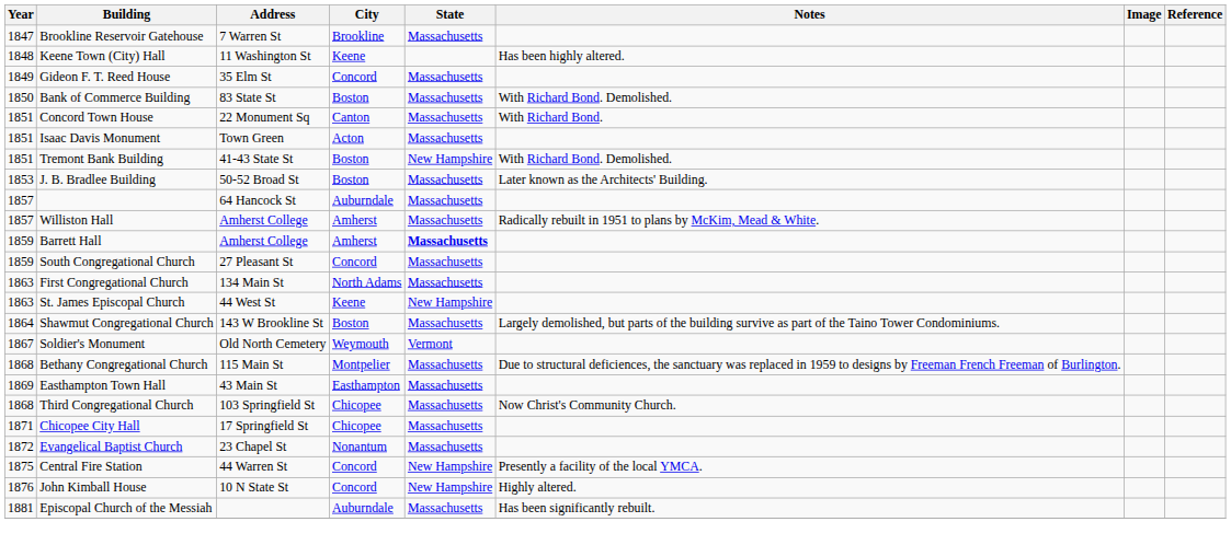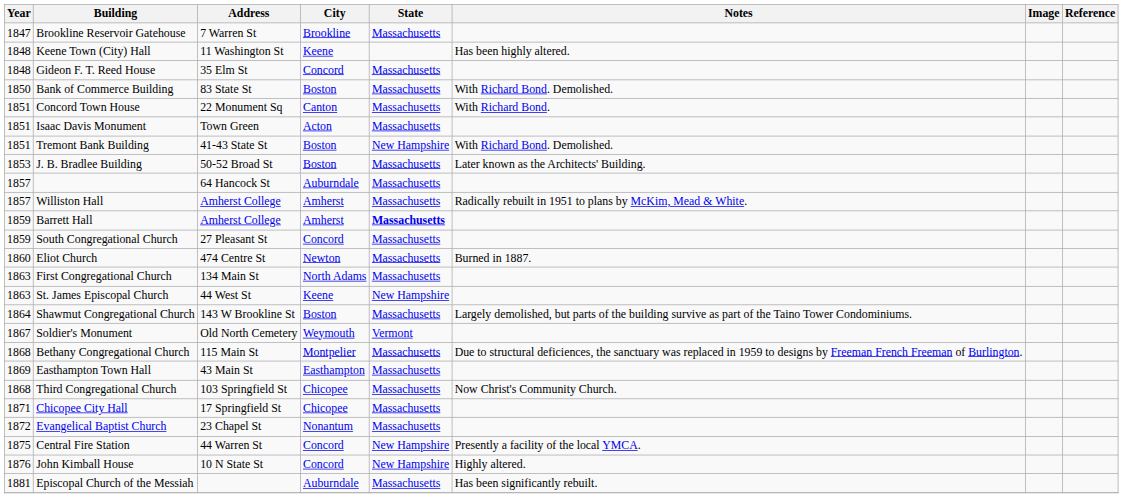Gideon F. T. Reed House | Year: 1849 -> 1848
+ row: 1860 | Eliot Church | 474 Centre St | Newton | Massachusetts | Burned in 1887.
